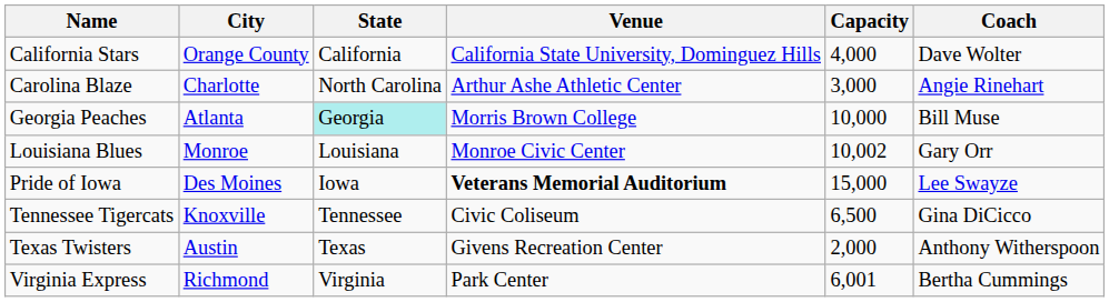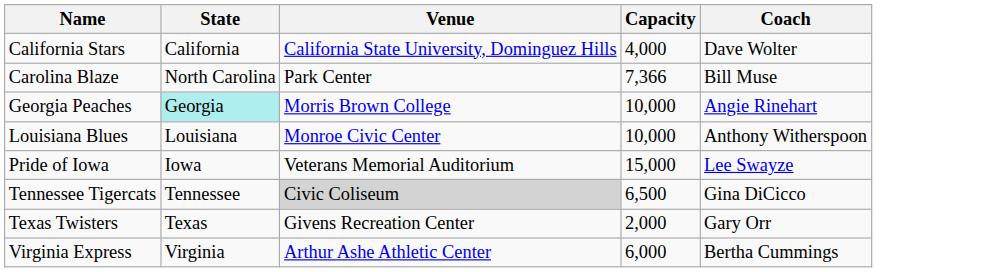- column: City | Orange County | Charlotte | Atlanta | Monroe | Des Moines | Knoxville | Austin | Richmond
Carolina Blaze | Venue: Arthur Ashe Athletic Center -> Park Center
Carolina Blaze | Capacity: 3,000 -> 7,366
Carolina Blaze | Coach: Angie Rinehart -> Bill Muse
Georgia Peaches | Coach: Bill Muse -> Angie Rinehart
Louisiana Blues | Capacity: 10,002 -> 10,000
Louisiana Blues | Coach: Gary Orr -> Anthony Witherspoon
Pride of Iowa | Venue: bold -> normal
Tennessee Tigercats | Venue: no background -> lightgrey background
Texas Twisters | Coach: Anthony Witherspoon -> Gary Orr
Virginia Express | Venue: Park Center -> Arthur Ashe Athletic Center
Virginia Express | Capacity: 6,001 -> 6,000
